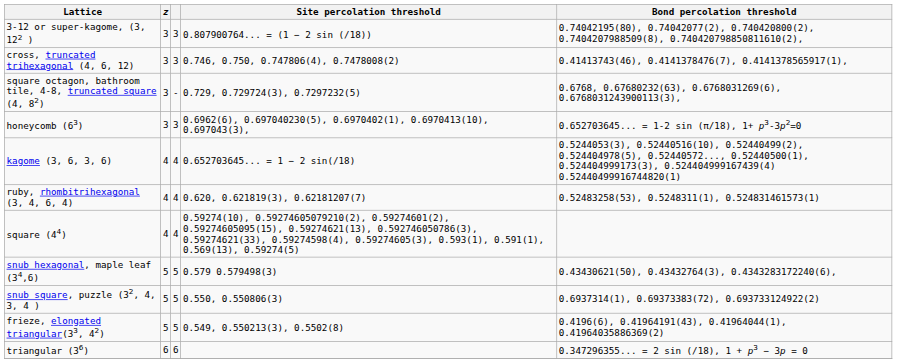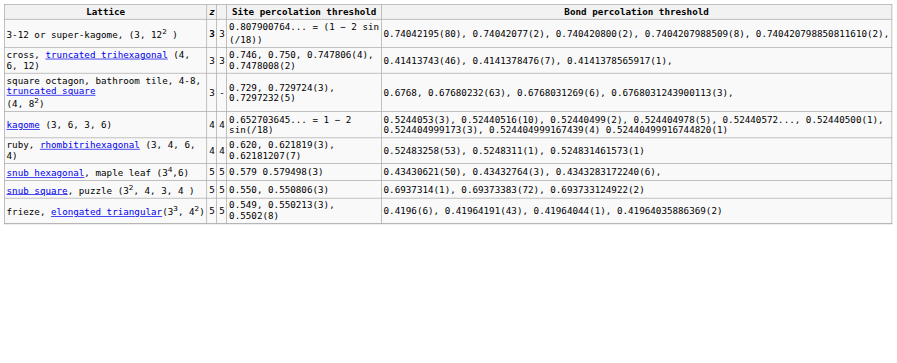3-12 or super-kagome, (3, 122 ) | z: normal -> bold
- row: honeycomb (63) | 3 | 3 | 0.6962(6), 0.697040230(5), 0.6970402(1), 0.6970413(10), 0.697043(3), | 0.652703645... = 1-2 sin (π/18), 1+ p3-3p2=0
- row: square (44) | 4 | 4 | 0.59274(10), 0.59274605079210(2), 0.59274601(2), 0.59274605095(15), 0.59274621(13), 0.592746050786(3), 0.59274621(33), 0.59274598(4), 0.59274605(3), 0.593(1), 0.591(1), 0.569(13), 0.59274(5)
- row: triangular (36) | 6 | 6 | 0.347296355... = 2 sin (/18), 1 + p3 − 3p = 0
